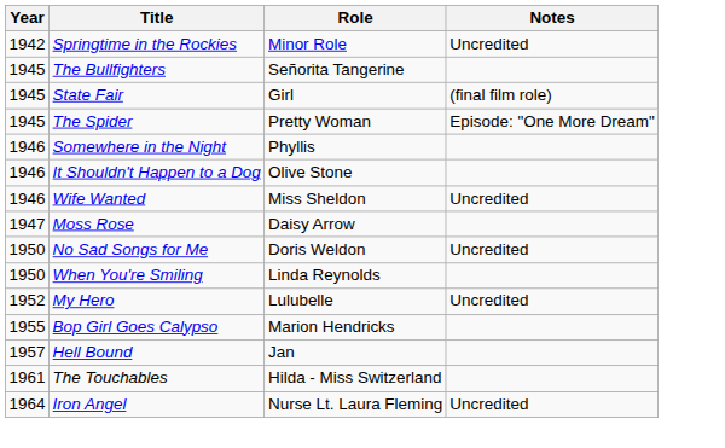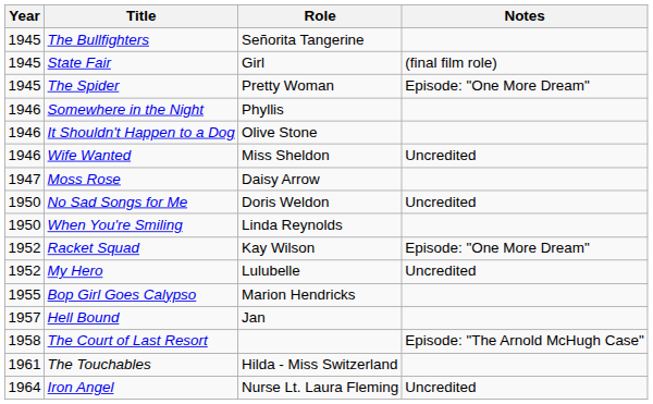- row: 1942 | Springtime in the Rockies | Minor Role | Uncredited
+ row: 1952 | Racket Squad | Kay Wilson | Episode: "One More Dream"
+ row: 1958 | The Court of Last Resort | Episode: "The Arnold McHugh Case"
